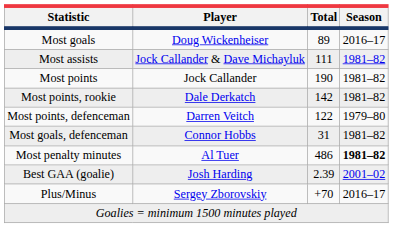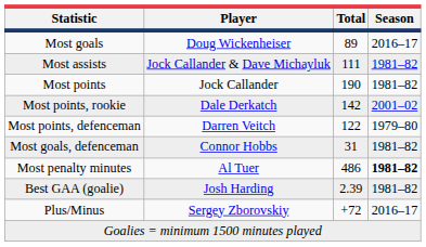Most points, rookie | Season: 1981–82 -> 2001–02
Best GAA (goalie) | Season: 2001–02 -> 1981–82
Plus/Minus | Total: +70 -> +72
